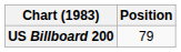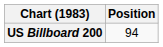US Billboard 200 | Position: 79 -> 94
